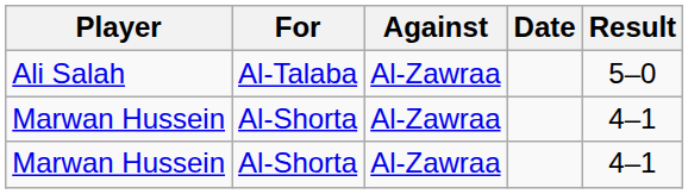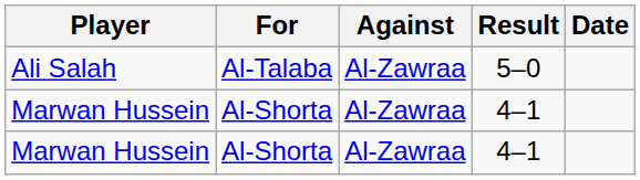columns swapped: Result <-> Date
